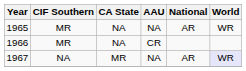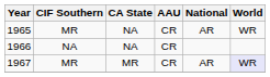1965 | AAU: NA -> CR
1966 | CIF Southern: MR -> NA
1967 | CIF Southern: NA -> MR
1967 | AAU: NA -> CR
